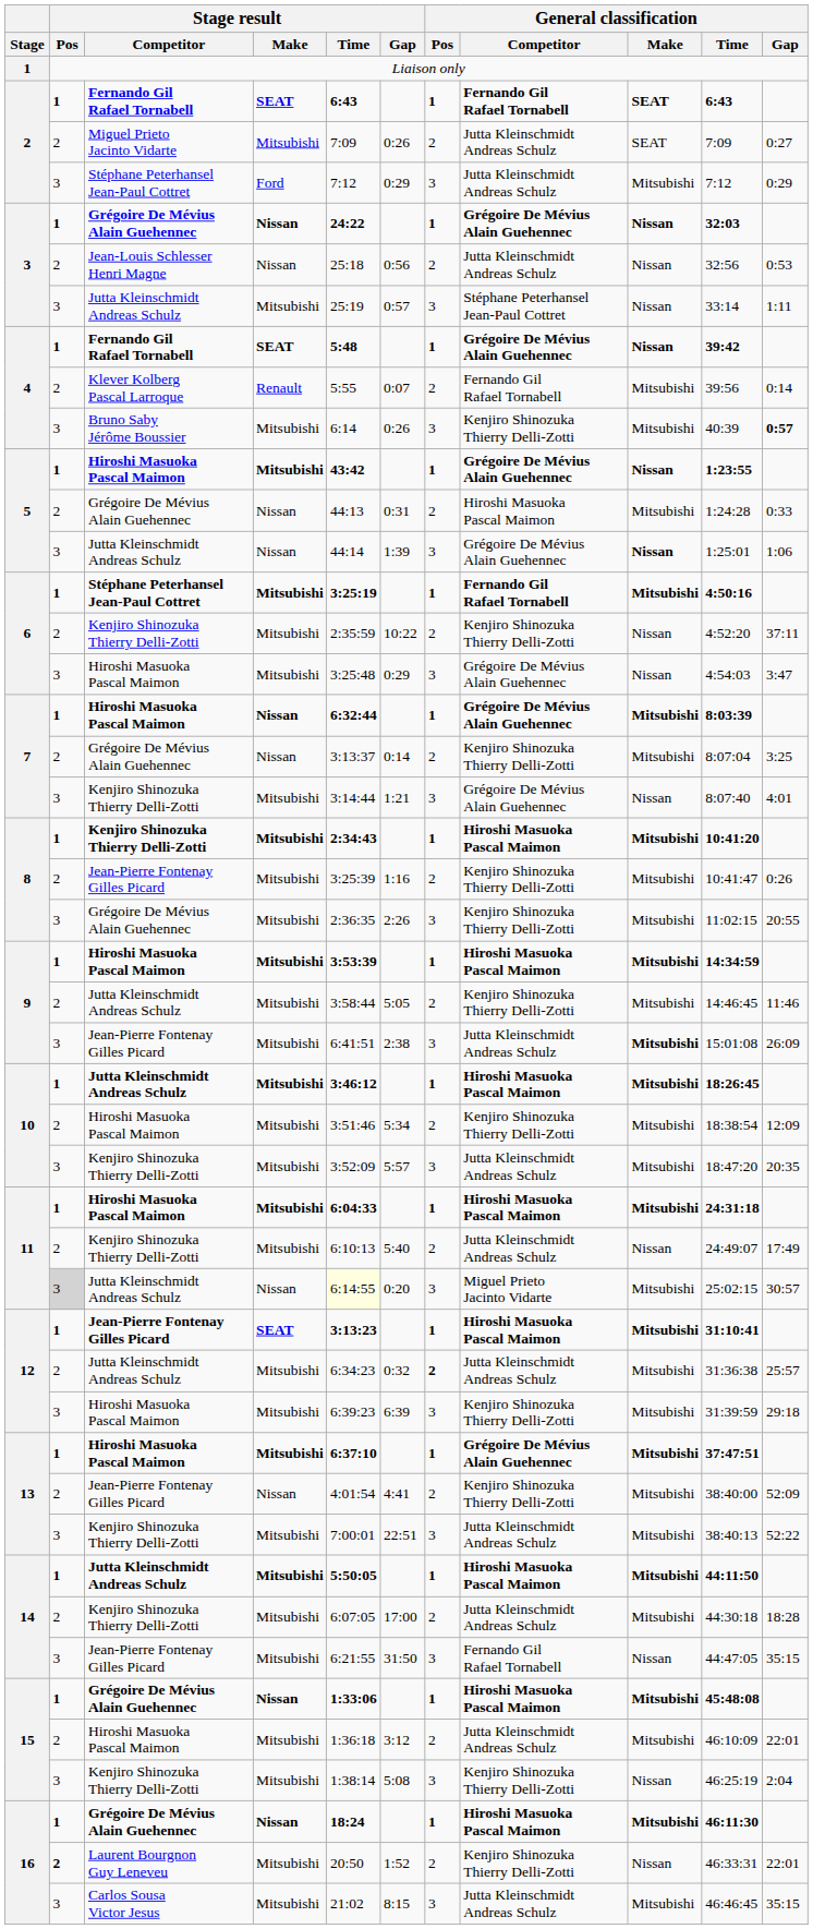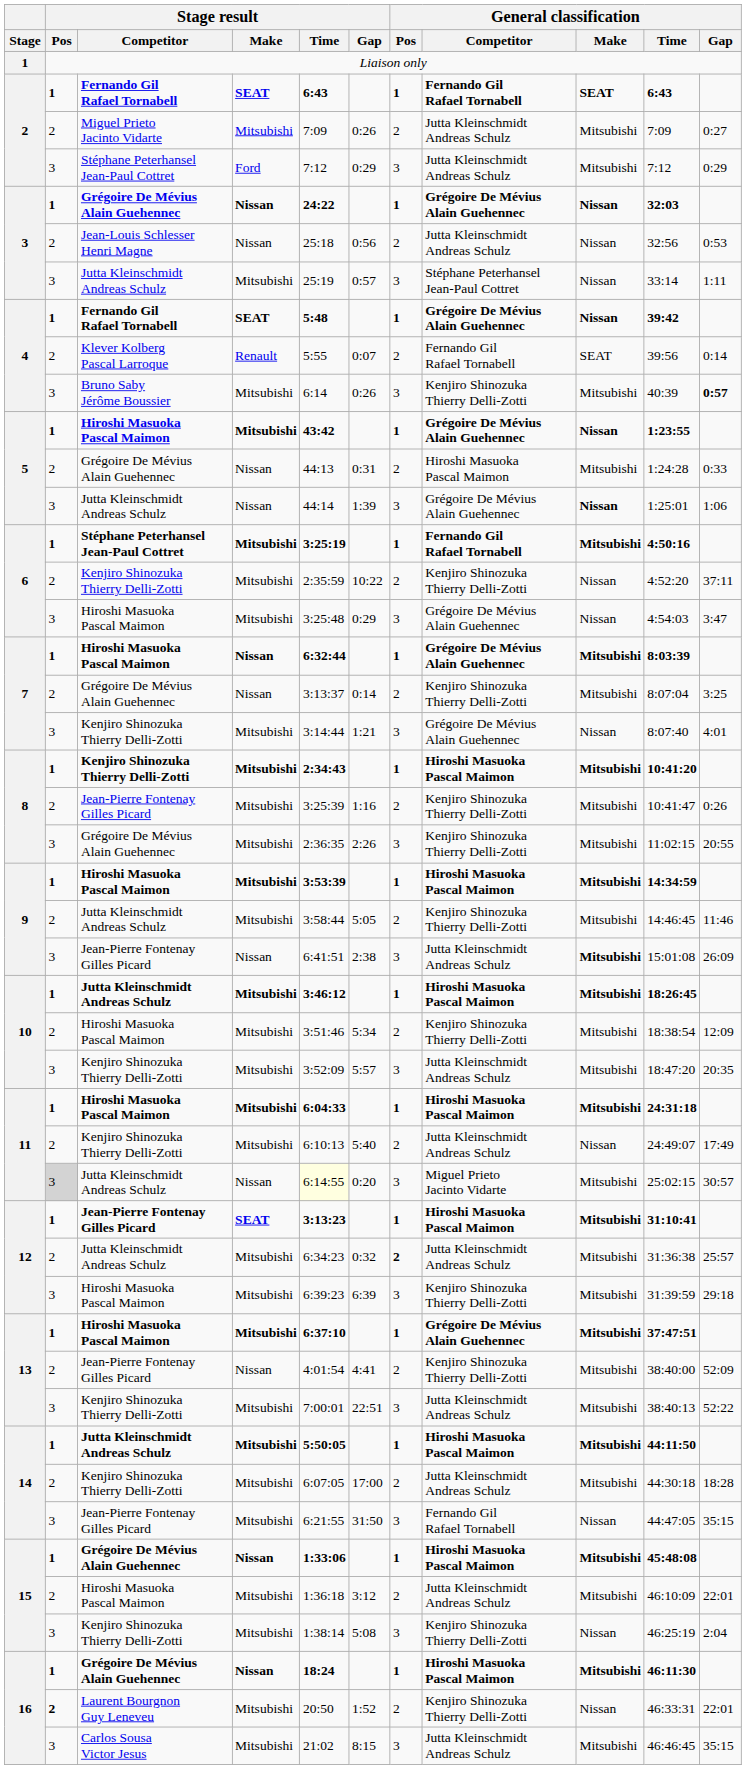2 / Miguel Prieto Jacinto Vidarte | General classification / Make: SEAT -> Mitsubishi
4 / Klever Kolberg Pascal Larroque | General classification / Make: Mitsubishi -> SEAT
9 / Jean-Pierre Fontenay Gilles Picard | Stage result / Make: Mitsubishi -> Nissan
